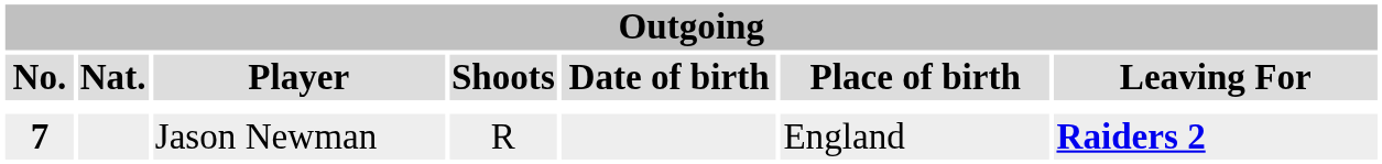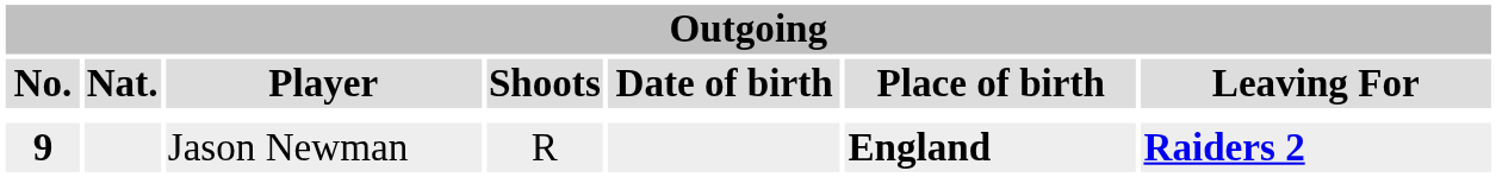Jason Newman | No.: 7 -> 9
Jason Newman | Place of birth: normal -> bold
